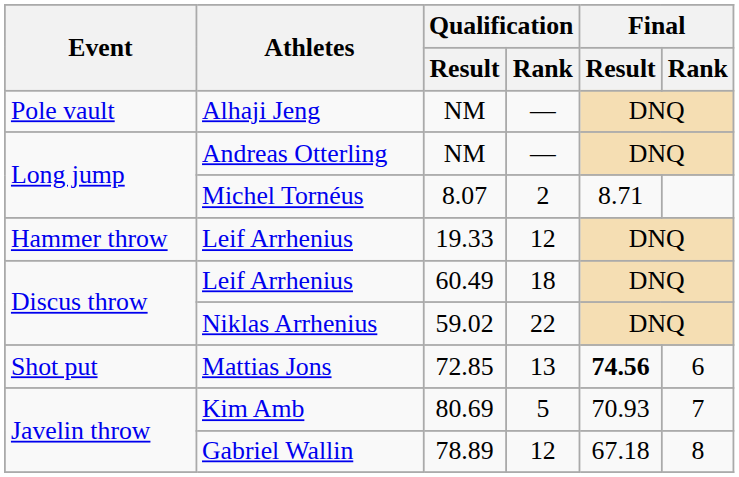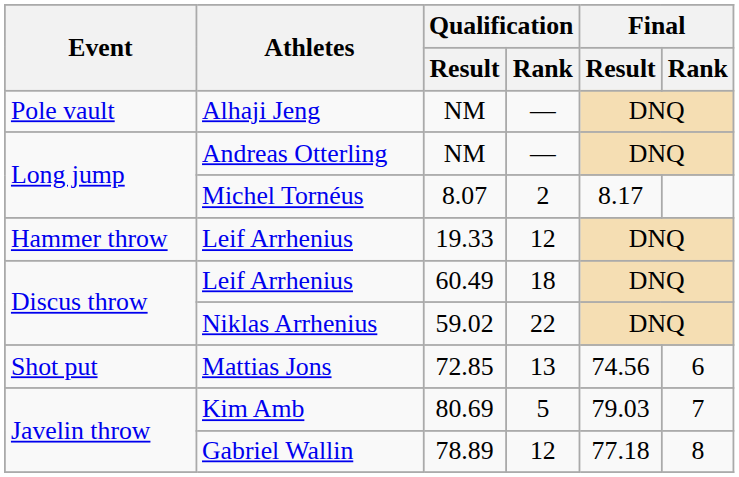Michel Tornéus | Final / Result: 8.71 -> 8.17
Mattias Jons | Final / Result: bold -> normal
Kim Amb | Final / Result: 70.93 -> 79.03
Gabriel Wallin | Final / Result: 67.18 -> 77.18
